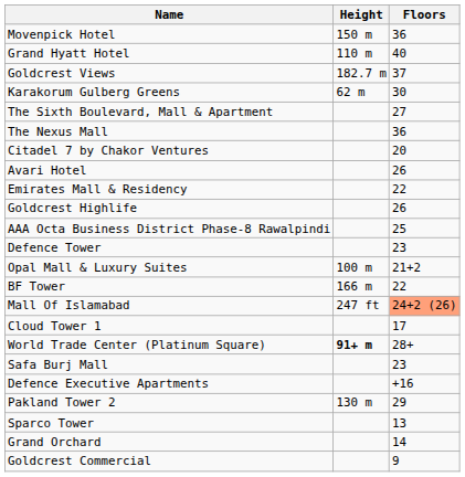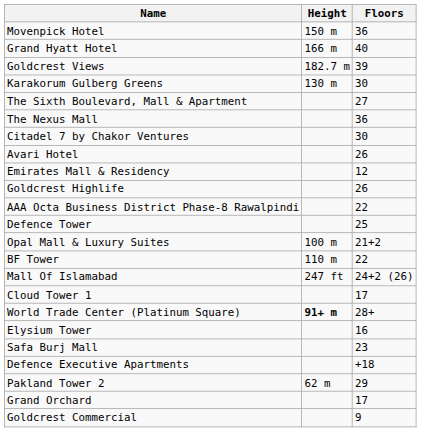Grand Hyatt Hotel | Height: 110 m -> 166 m
Goldcrest Views | Floors: 37 -> 39
Karakorum Gulberg Greens | Height: 62 m -> 130 m
Citadel 7 by Chakor Ventures | Floors: 20 -> 30
Emirates Mall & Residency | Floors: 22 -> 12
AAA Octa Business District Phase-8 Rawalpindi | Floors: 25 -> 22
Defence Tower | Floors: 23 -> 25
BF Tower | Height: 166 m -> 110 m
Mall Of Islamabad | Floors: lightsalmon background -> no background
+ row: Elysium Tower | 16
Defence Executive Apartments | Floors: +16 -> +18
Pakland Tower 2 | Height: 130 m -> 62 m
- row: Sparco Tower | 13
Grand Orchard | Floors: 14 -> 17
